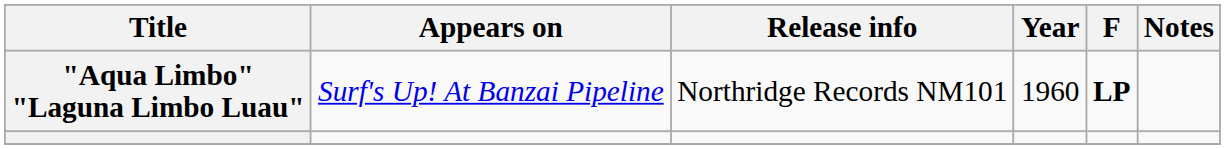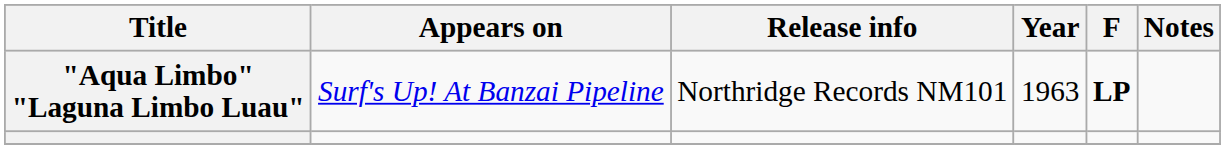"Aqua Limbo" "Laguna Limbo Luau" | Year: 1960 -> 1963
